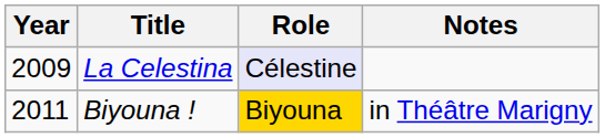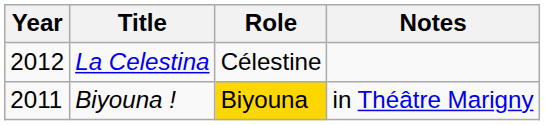La Celestina | Year: 2009 -> 2012
La Celestina | Role: lavender background -> no background
